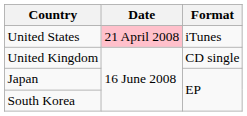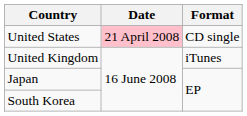United States | Format: iTunes -> CD single
United Kingdom | Format: CD single -> iTunes
